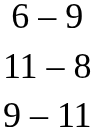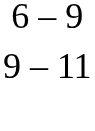- row: 11 – 8
